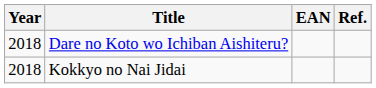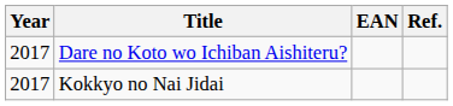Dare no Koto wo Ichiban Aishiteru? | Year: 2018 -> 2017
Kokkyo no Nai Jidai | Year: 2018 -> 2017
